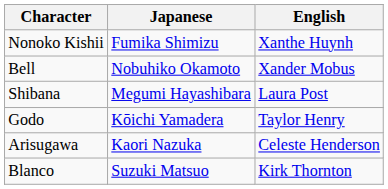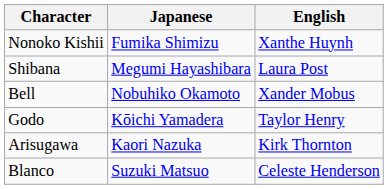rows swapped: Bell <-> Shibana
Arisugawa | English: Celeste Henderson -> Kirk Thornton
Blanco | English: Kirk Thornton -> Celeste Henderson
